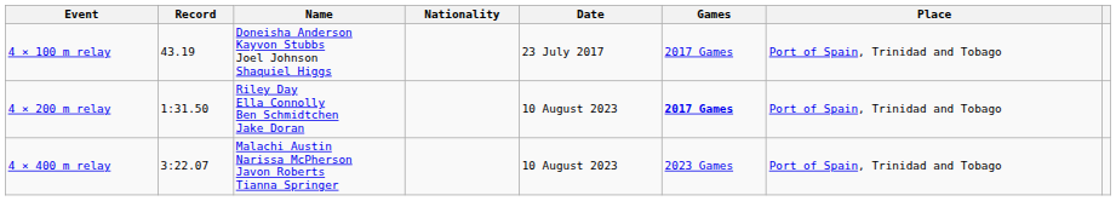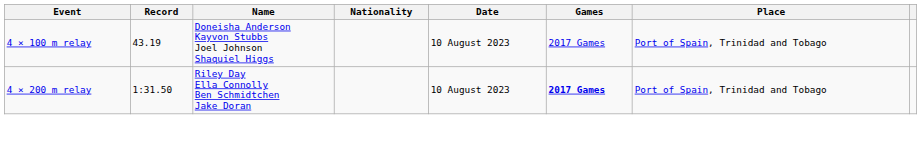4 × 100 m relay | Date: 23 July 2017 -> 10 August 2023
- row: 4 × 400 m relay | 3:22.07 | Malachi Austin Narissa McPherson Javon Roberts Tianna Springer | 10 August 2023 | 2023 Games | Port of Spain, Trinidad and Tobago
